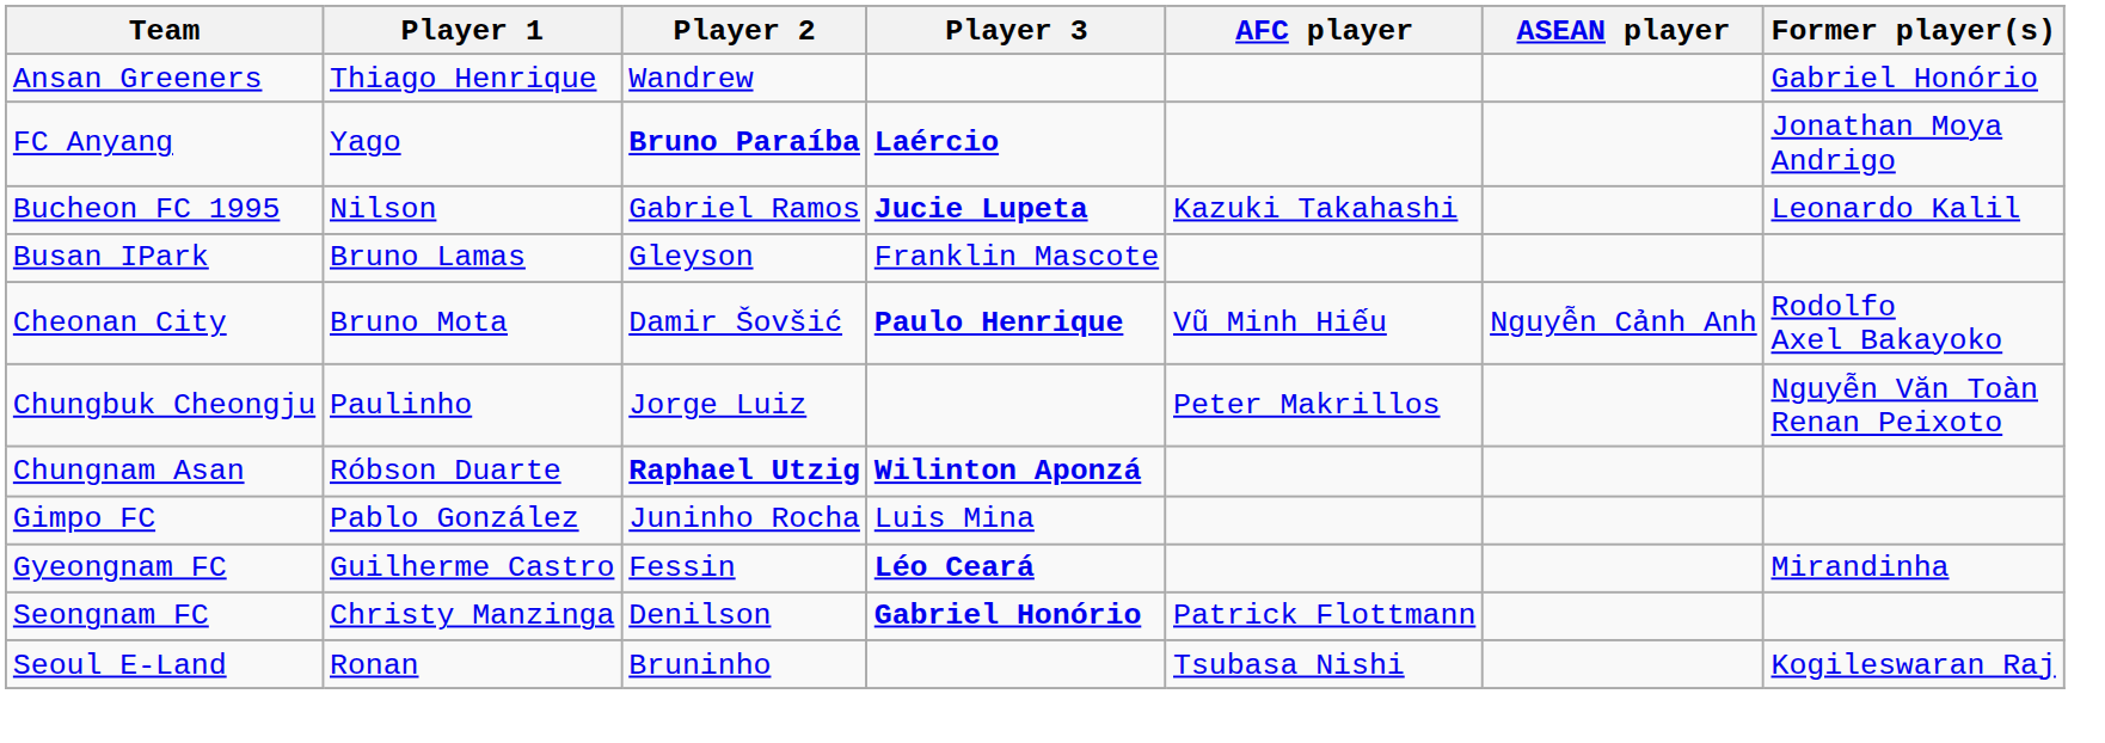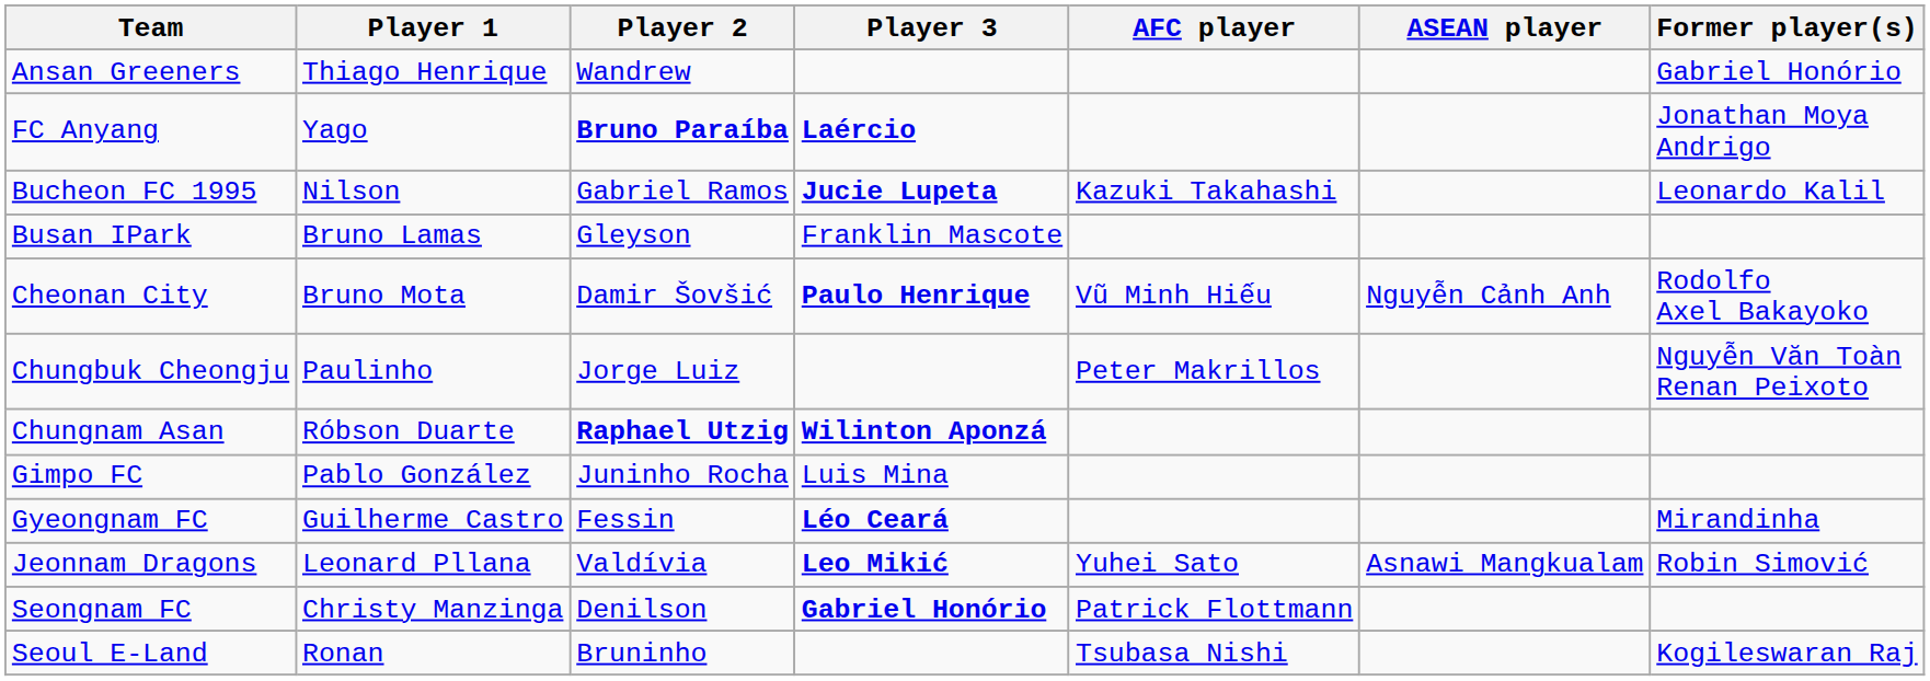+ row: Jeonnam Dragons | Leonard Pllana | Valdívia | Leo Mikić | Yuhei Sato | Asnawi Mangkualam | Robin Simović
